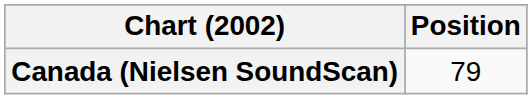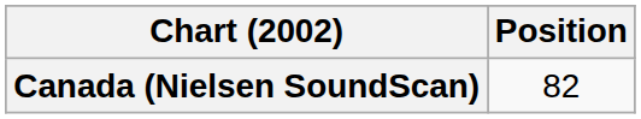Canada (Nielsen SoundScan) | Position: 79 -> 82
